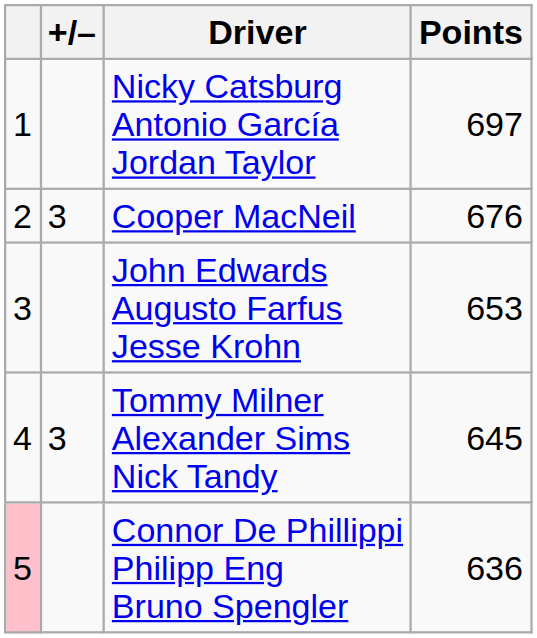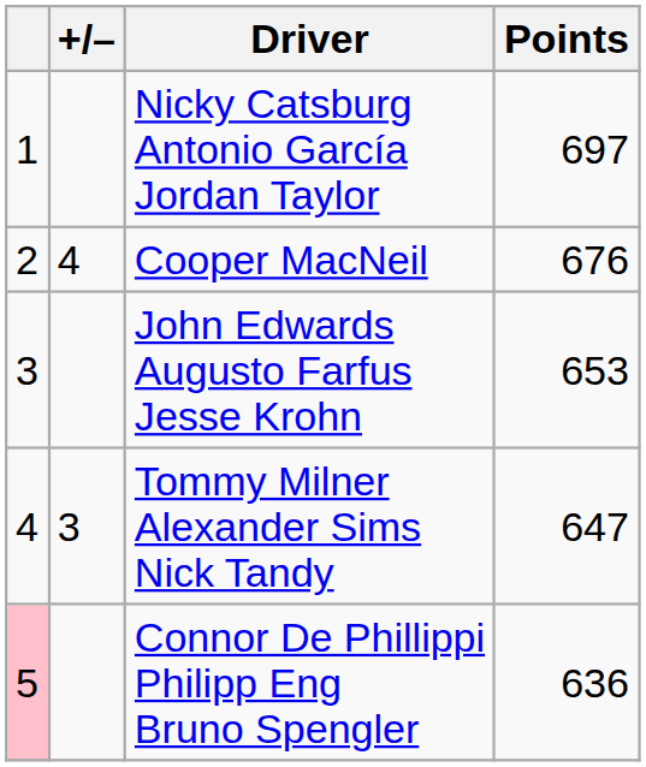Cooper MacNeil | +/–: 3 -> 4
Tommy Milner Alexander Sims Nick Tandy | Points: 645 -> 647
